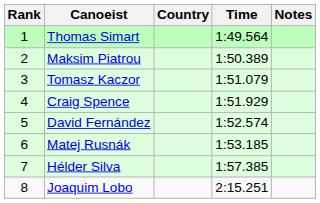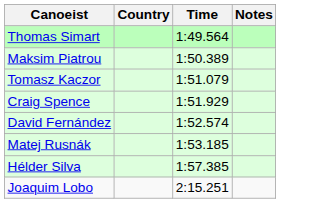- column: Rank | 1 | 2 | 3 | 4 | 5 | 6 | 7 | 8
